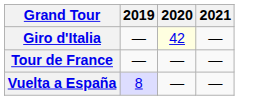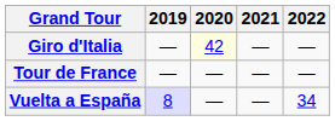+ column: 2022 | — | — | 34
